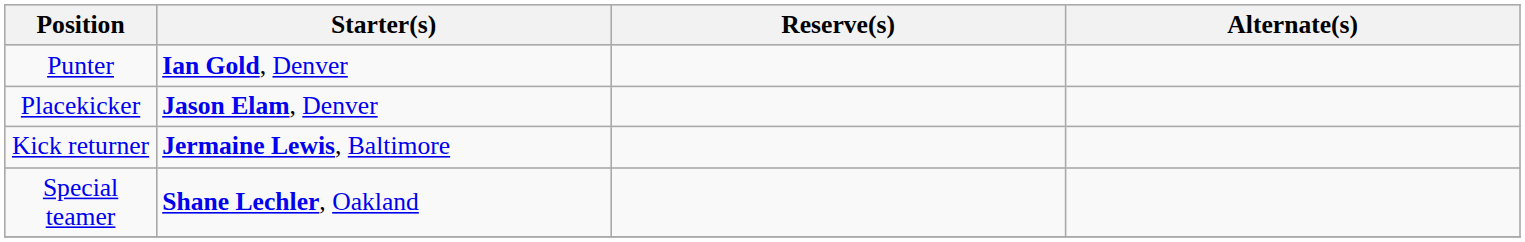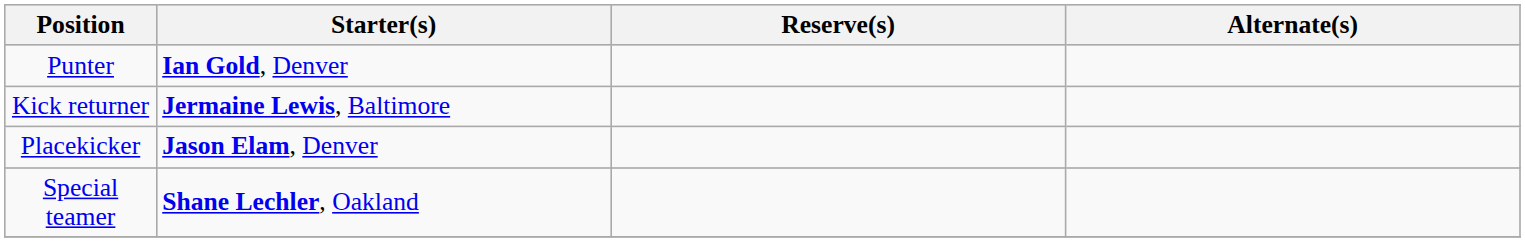rows swapped: Placekicker <-> Kick returner
